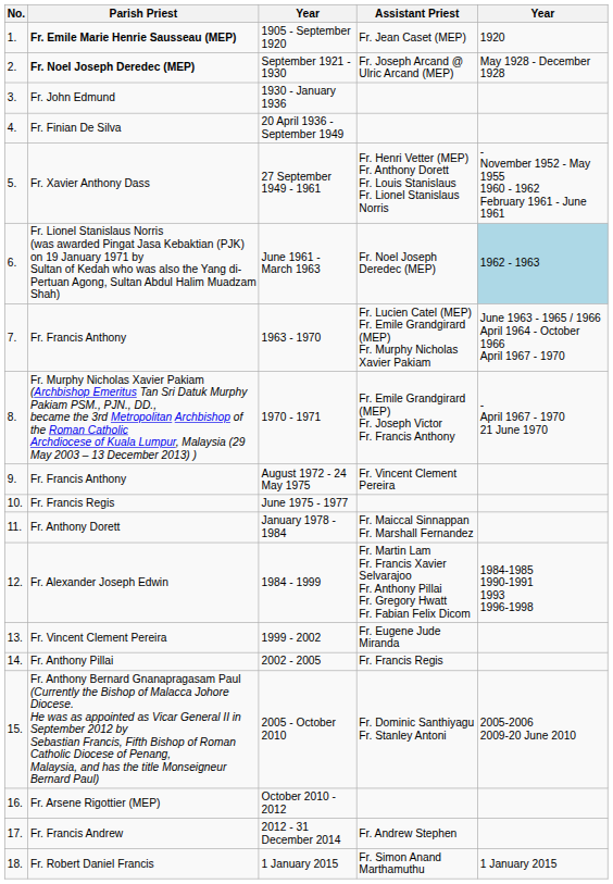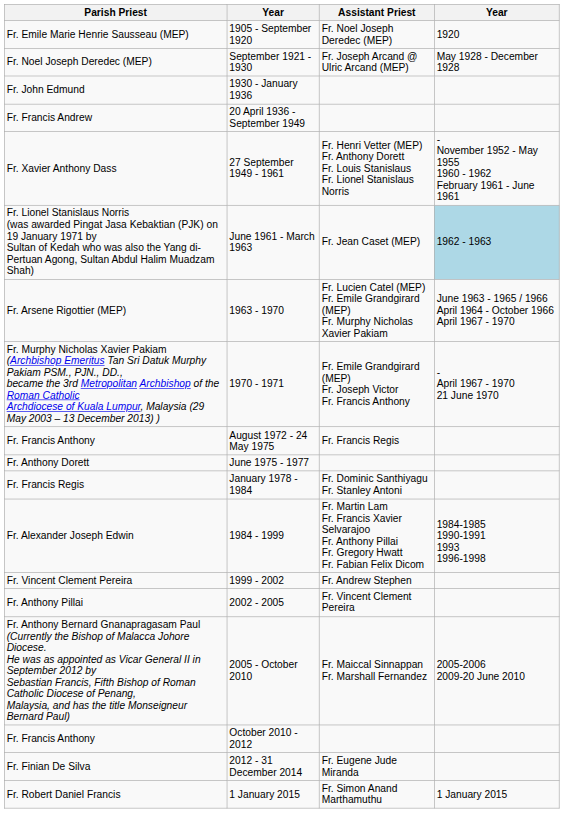- column: No. | 1. | 2. | 3. | 4. | 5. | 6. | 7. | 8. | 9. | 10. | 11. | 12. | 13. | 14. | 15. | 16. | 17. | 18.
1905 - September 1920 | Parish Priest: bold -> normal
1905 - September 1920 | Assistant Priest: Fr. Jean Caset (MEP) -> Fr. Noel Joseph Deredec (MEP)
September 1921 - 1930 | Parish Priest: bold -> normal
20 April 1936 - September 1949 | Parish Priest: Fr. Finian De Silva -> Fr. Francis Andrew
June 1961 - March 1963 | Assistant Priest: Fr. Noel Joseph Deredec (MEP) -> Fr. Jean Caset (MEP)
1963 - 1970 | Parish Priest: Fr. Francis Anthony -> Fr. Arsene Rigottier (MEP)
August 1972 - 24 May 1975 | Assistant Priest: Fr. Vincent Clement Pereira -> Fr. Francis Regis
June 1975 - 1977 | Parish Priest: Fr. Francis Regis -> Fr. Anthony Dorett
January 1978 - 1984 | Parish Priest: Fr. Anthony Dorett -> Fr. Francis Regis
January 1978 - 1984 | Assistant Priest: Fr. Maiccal Sinnappan Fr. Marshall Fernandez -> Fr. Dominic Santhiyagu Fr. Stanley Antoni
1999 - 2002 | Assistant Priest: Fr. Eugene Jude Miranda -> Fr. Andrew Stephen
2002 - 2005 | Assistant Priest: Fr. Francis Regis -> Fr. Vincent Clement Pereira
2005 - October 2010 | Assistant Priest: Fr. Dominic Santhiyagu Fr. Stanley Antoni -> Fr. Maiccal Sinnappan Fr. Marshall Fernandez
October 2010 - 2012 | Parish Priest: Fr. Arsene Rigottier (MEP) -> Fr. Francis Anthony
2012 - 31 December 2014 | Parish Priest: Fr. Francis Andrew -> Fr. Finian De Silva
2012 - 31 December 2014 | Assistant Priest: Fr. Andrew Stephen -> Fr. Eugene Jude Miranda
